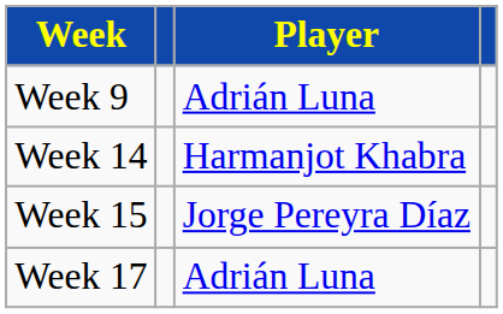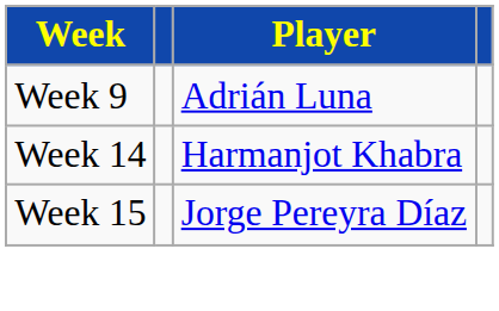- row: Week 17 | Adrián Luna
